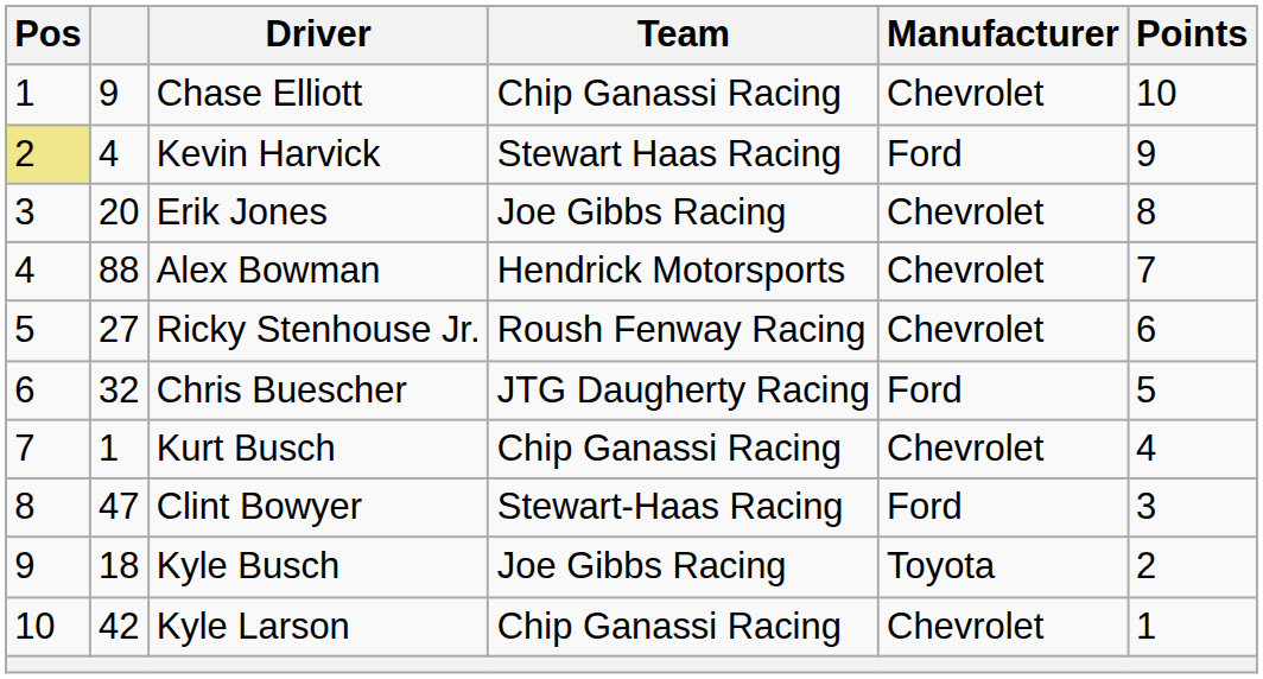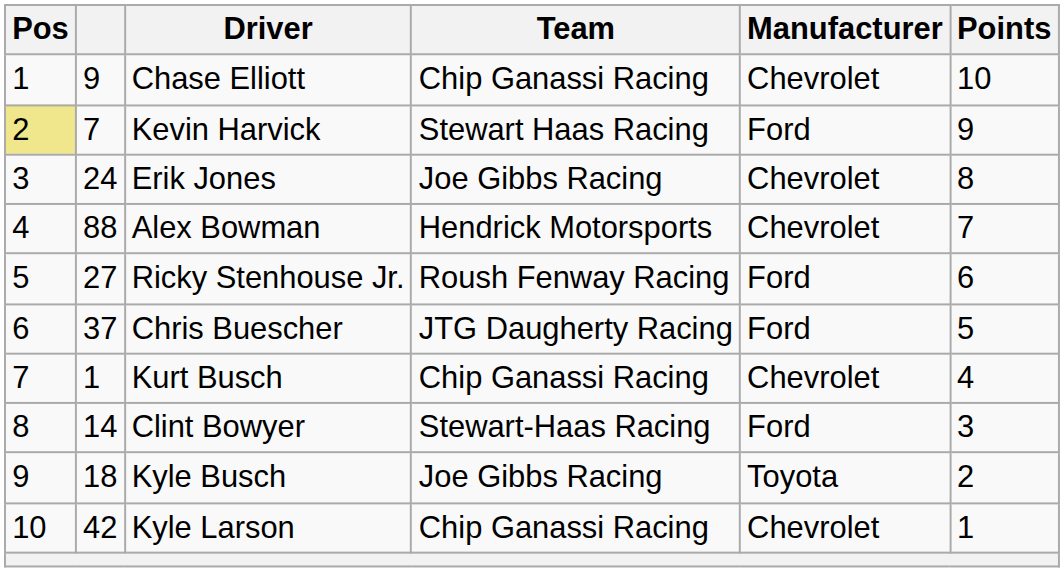Kevin Harvick | column 2: 4 -> 7
Erik Jones | column 2: 20 -> 24
Ricky Stenhouse Jr. | Manufacturer: Chevrolet -> Ford
Chris Buescher | column 2: 32 -> 37
Clint Bowyer | column 2: 47 -> 14
